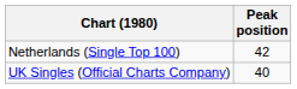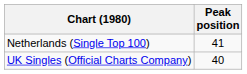Netherlands (Single Top 100) | Peak position: 42 -> 41
